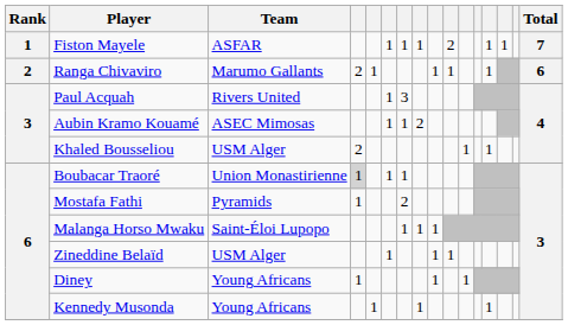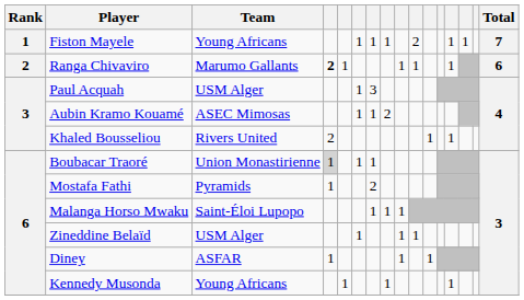Fiston Mayele | Team: ASFAR -> Young Africans
Ranga Chivaviro | column 4: normal -> bold
Paul Acquah | Team: Rivers United -> USM Alger
Khaled Bousseliou | Team: USM Alger -> Rivers United
Diney | Team: Young Africans -> ASFAR
